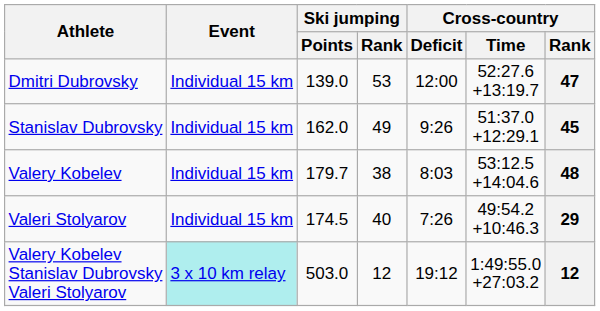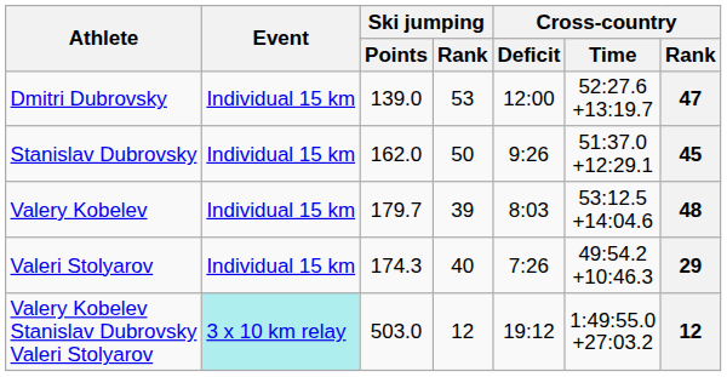Stanislav Dubrovsky | Ski jumping / Rank: 49 -> 50
Valery Kobelev | Ski jumping / Rank: 38 -> 39
Valeri Stolyarov | Ski jumping / Points: 174.5 -> 174.3
